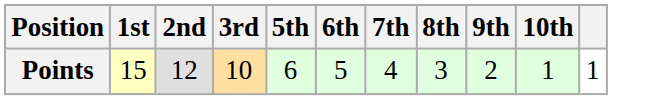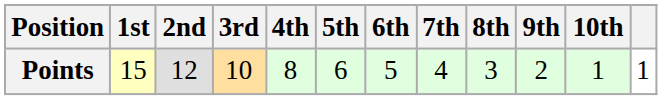+ column: 4th | 8
